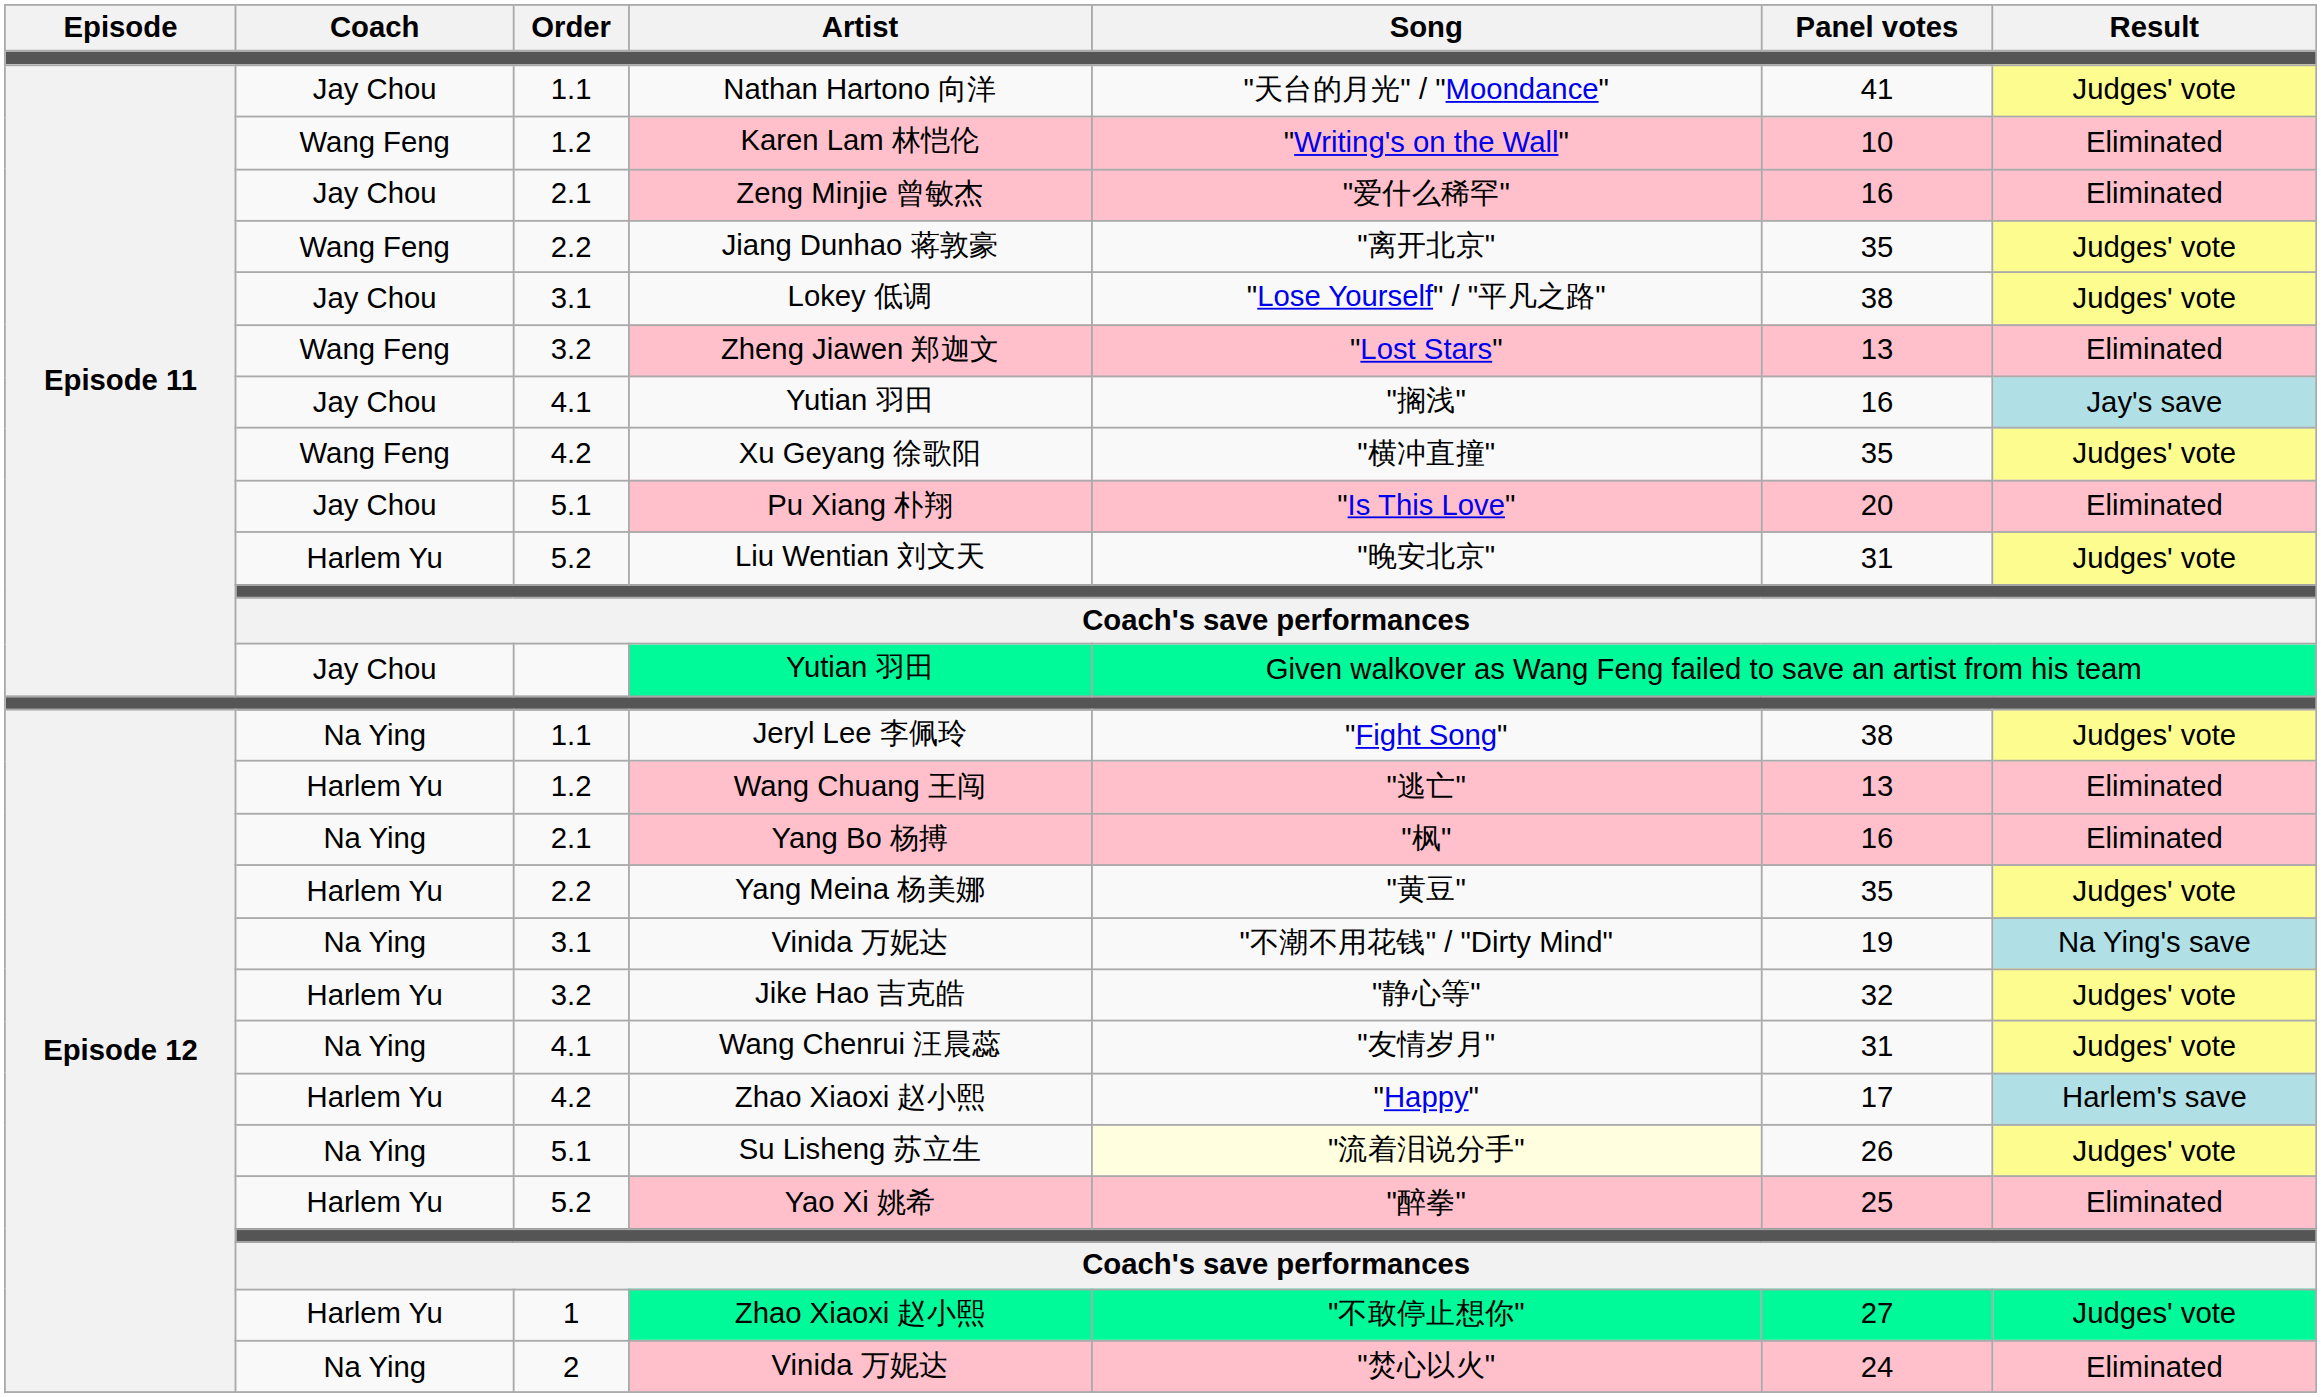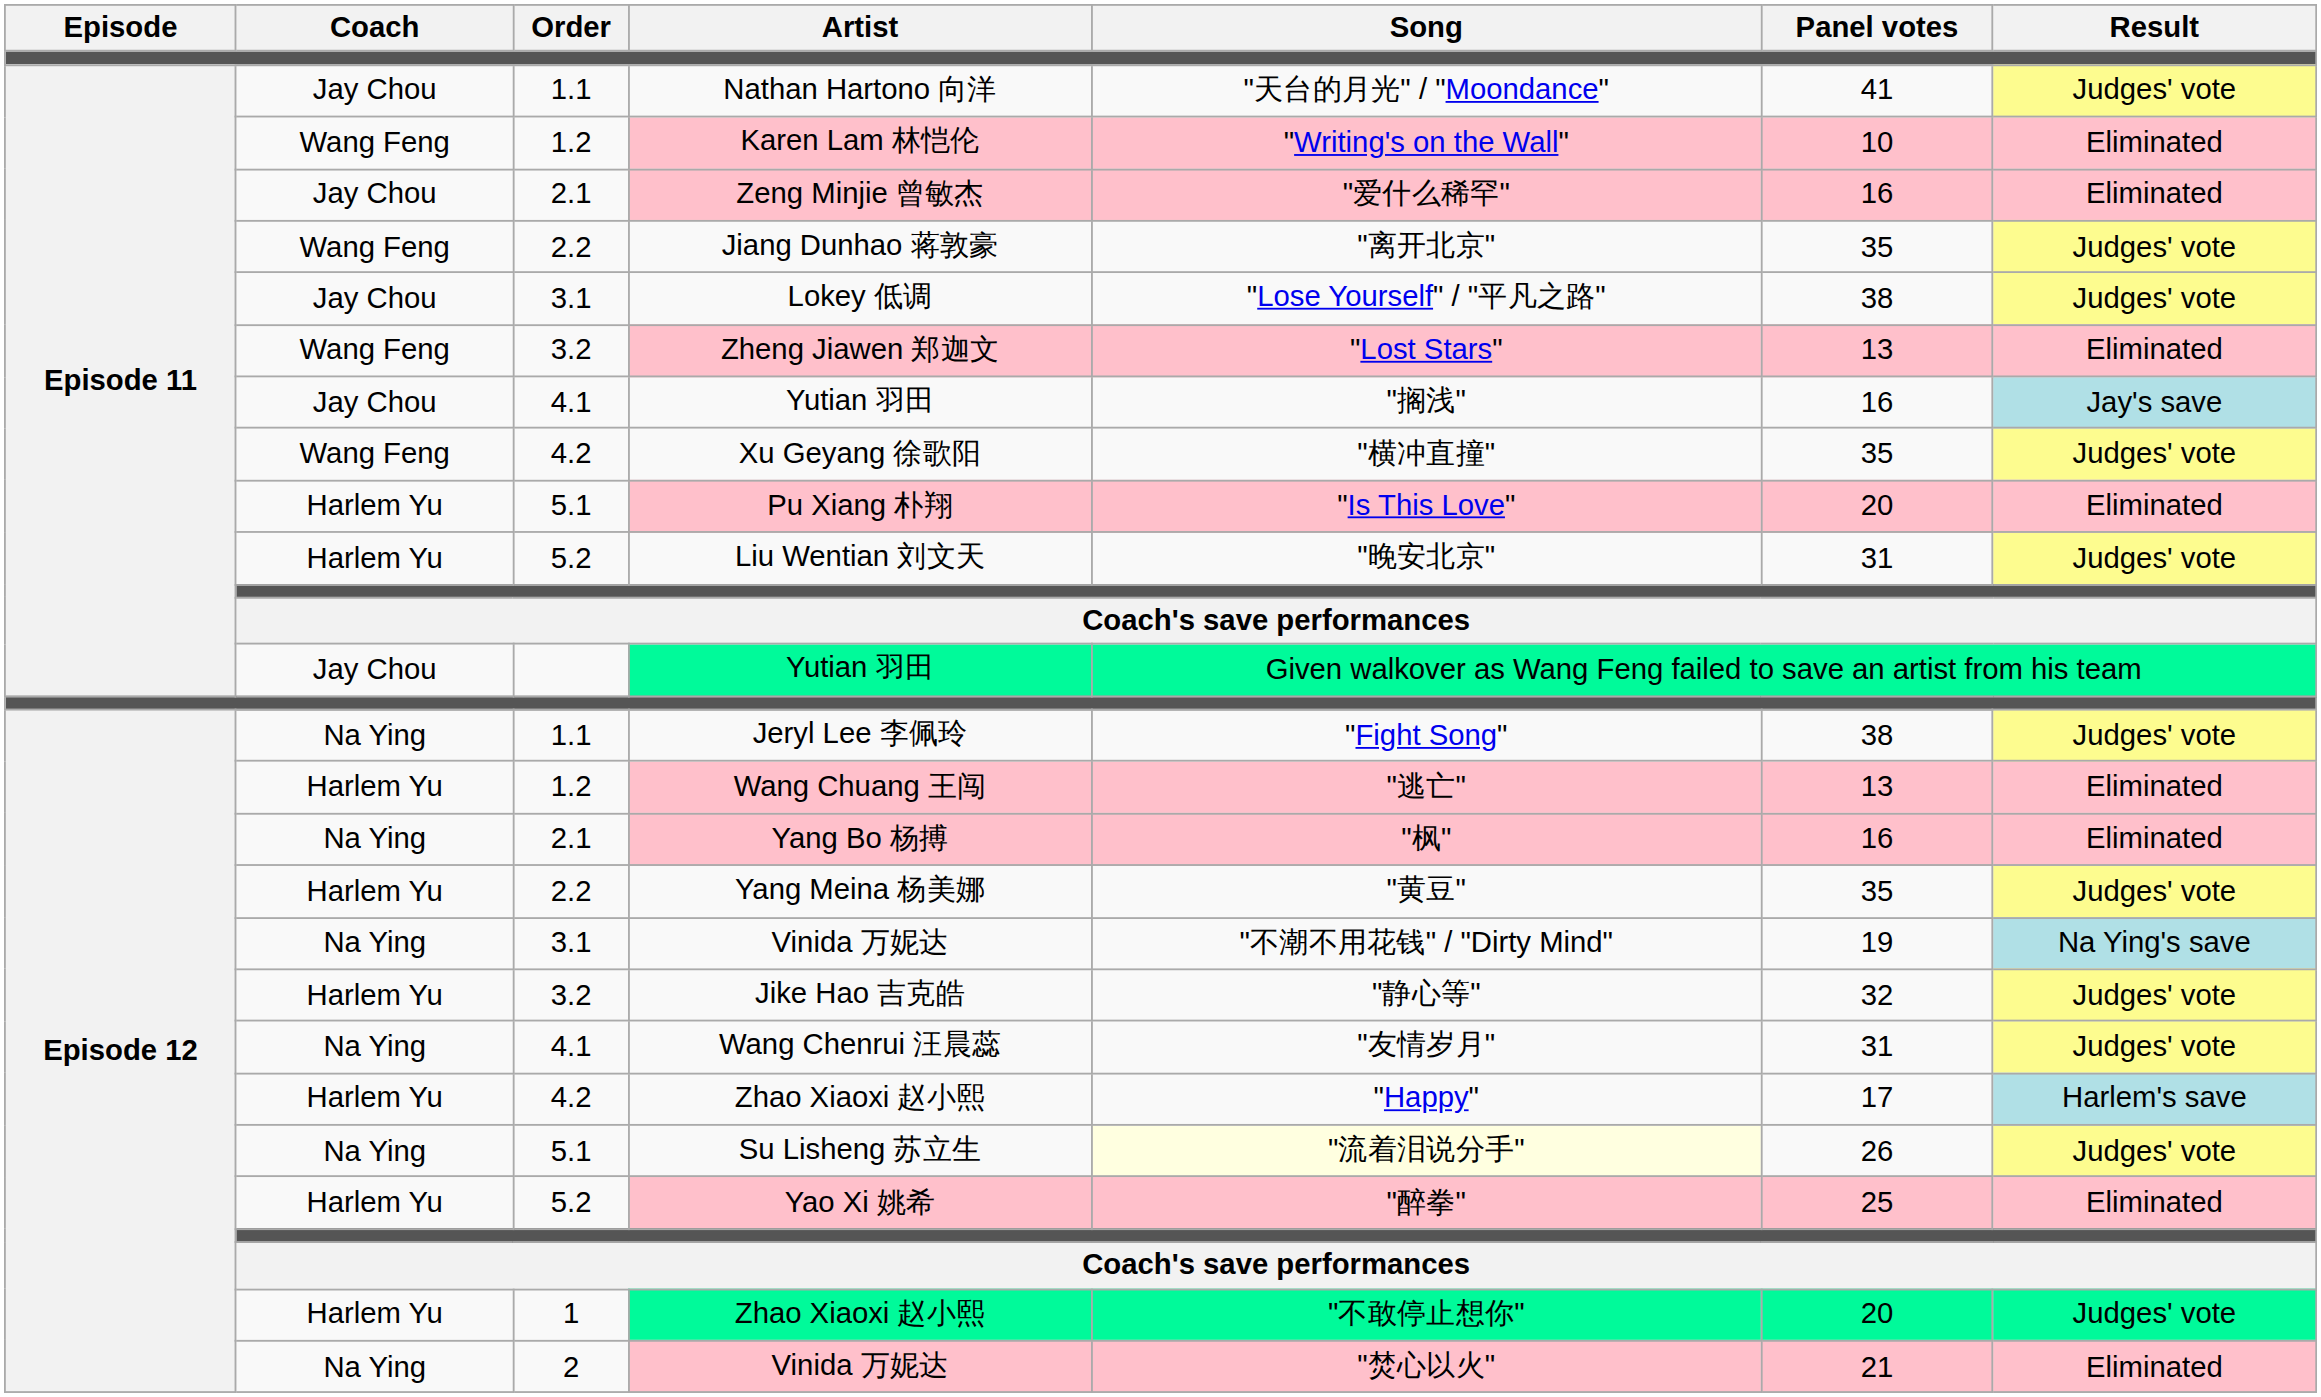Pu Xiang 朴翔 | Coach: Jay Chou -> Harlem Yu
1 / Zhao Xiaoxi 赵小熙 | Panel votes: 27 -> 20
2 / Vinida 万妮达 | Panel votes: 24 -> 21
